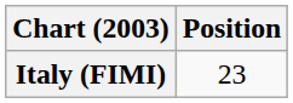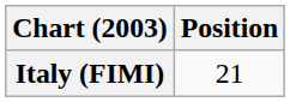Italy (FIMI) | Position: 23 -> 21
